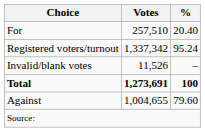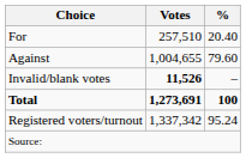rows swapped: Against <-> Registered voters/turnout
Invalid/blank votes | Votes: normal -> bold
